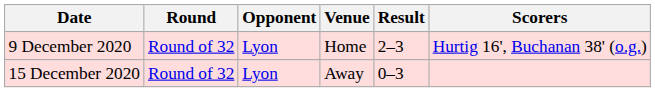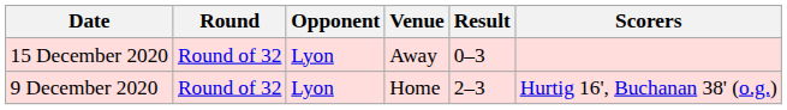rows swapped: 9 December 2020 <-> 15 December 2020
